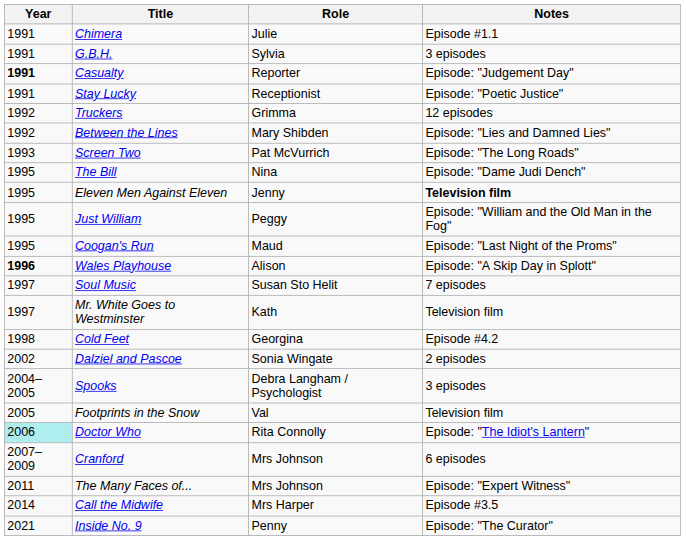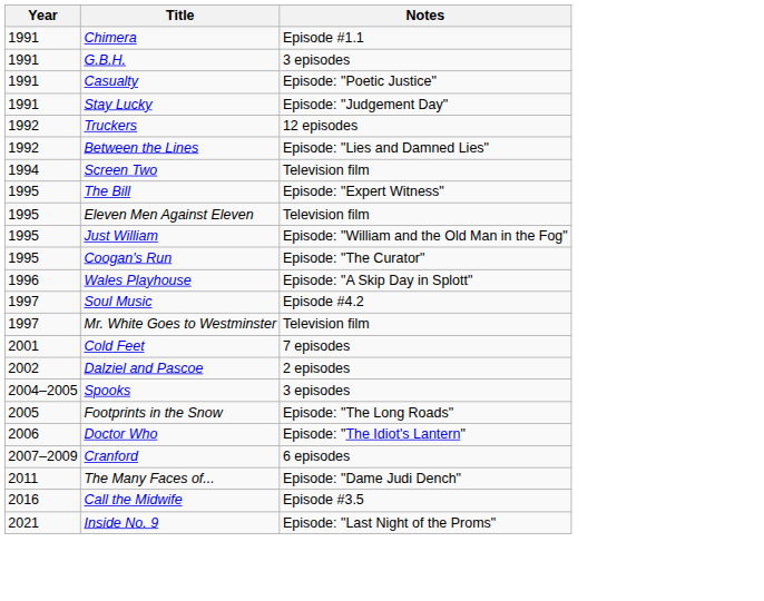- column: Role | Julie | Sylvia | Reporter | Receptionist | Grimma | Mary Shibden | Pat McVurrich | Nina | Jenny | Peggy | Maud | Alison | Susan Sto Helit | Kath | Georgina | Sonia Wingate | Debra Langham / Psychologist | Val | Rita Connolly | Mrs Johnson | Mrs Johnson | Mrs Harper | Penny
Casualty | Year: bold -> normal
Casualty | Notes: Episode: "Judgement Day" -> Episode: "Poetic Justice"
Stay Lucky | Notes: Episode: "Poetic Justice" -> Episode: "Judgement Day"
Screen Two | Year: 1993 -> 1994
Screen Two | Notes: Episode: "The Long Roads" -> Television film
The Bill | Notes: Episode: "Dame Judi Dench" -> Episode: "Expert Witness"
Eleven Men Against Eleven | Notes: bold -> normal
Coogan's Run | Notes: Episode: "Last Night of the Proms" -> Episode: "The Curator"
Wales Playhouse | Year: bold -> normal
Soul Music | Notes: 7 episodes -> Episode #4.2
Cold Feet | Year: 1998 -> 2001
Cold Feet | Notes: Episode #4.2 -> 7 episodes
Footprints in the Snow | Notes: Television film -> Episode: "The Long Roads"
Doctor Who | Year: paleturquoise background -> no background
The Many Faces of... | Notes: Episode: "Expert Witness" -> Episode: "Dame Judi Dench"
Call the Midwife | Year: 2014 -> 2016
Inside No. 9 | Notes: Episode: "The Curator" -> Episode: "Last Night of the Proms"
